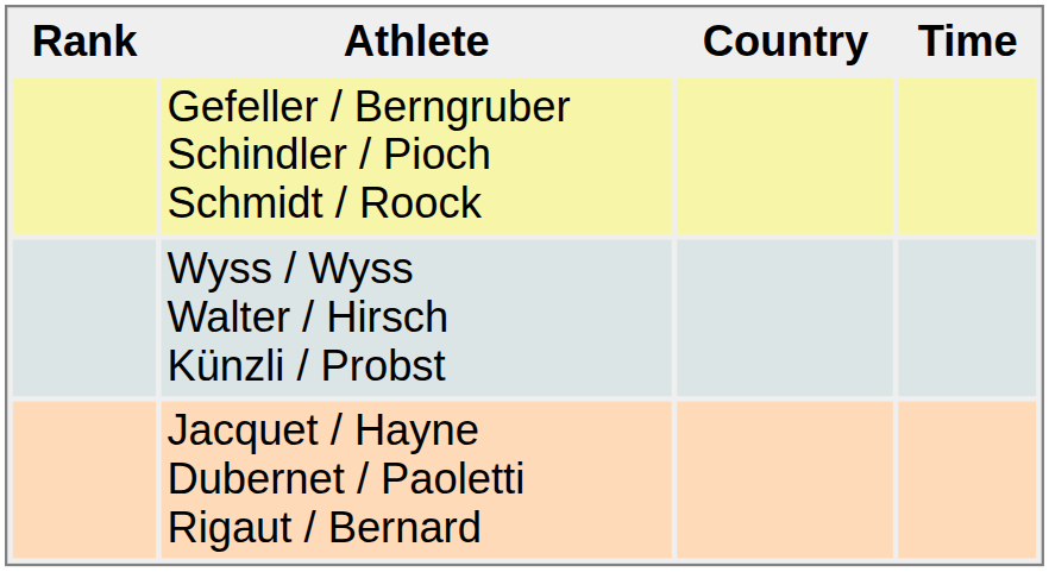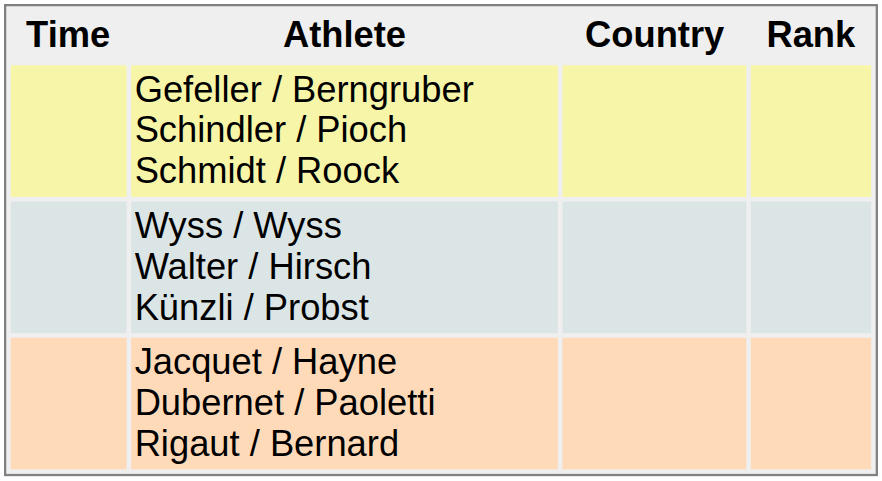columns swapped: Rank <-> Time
